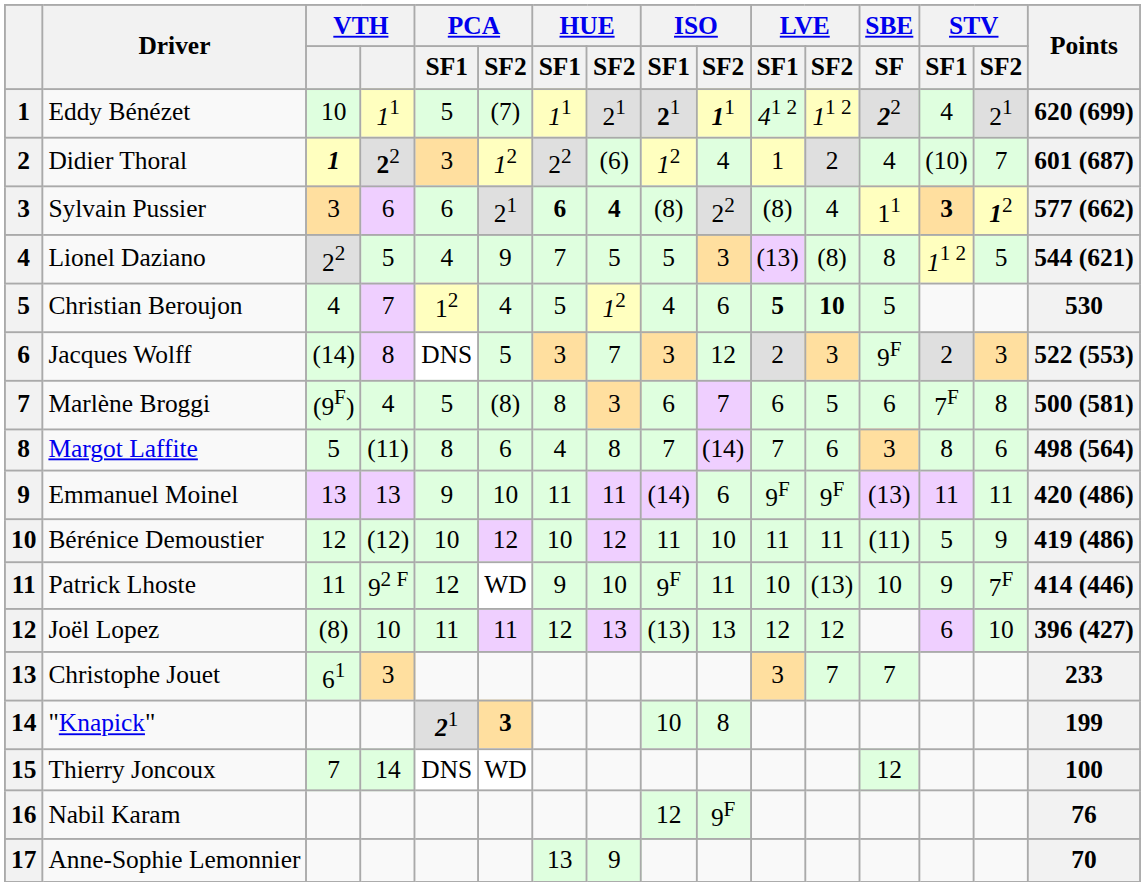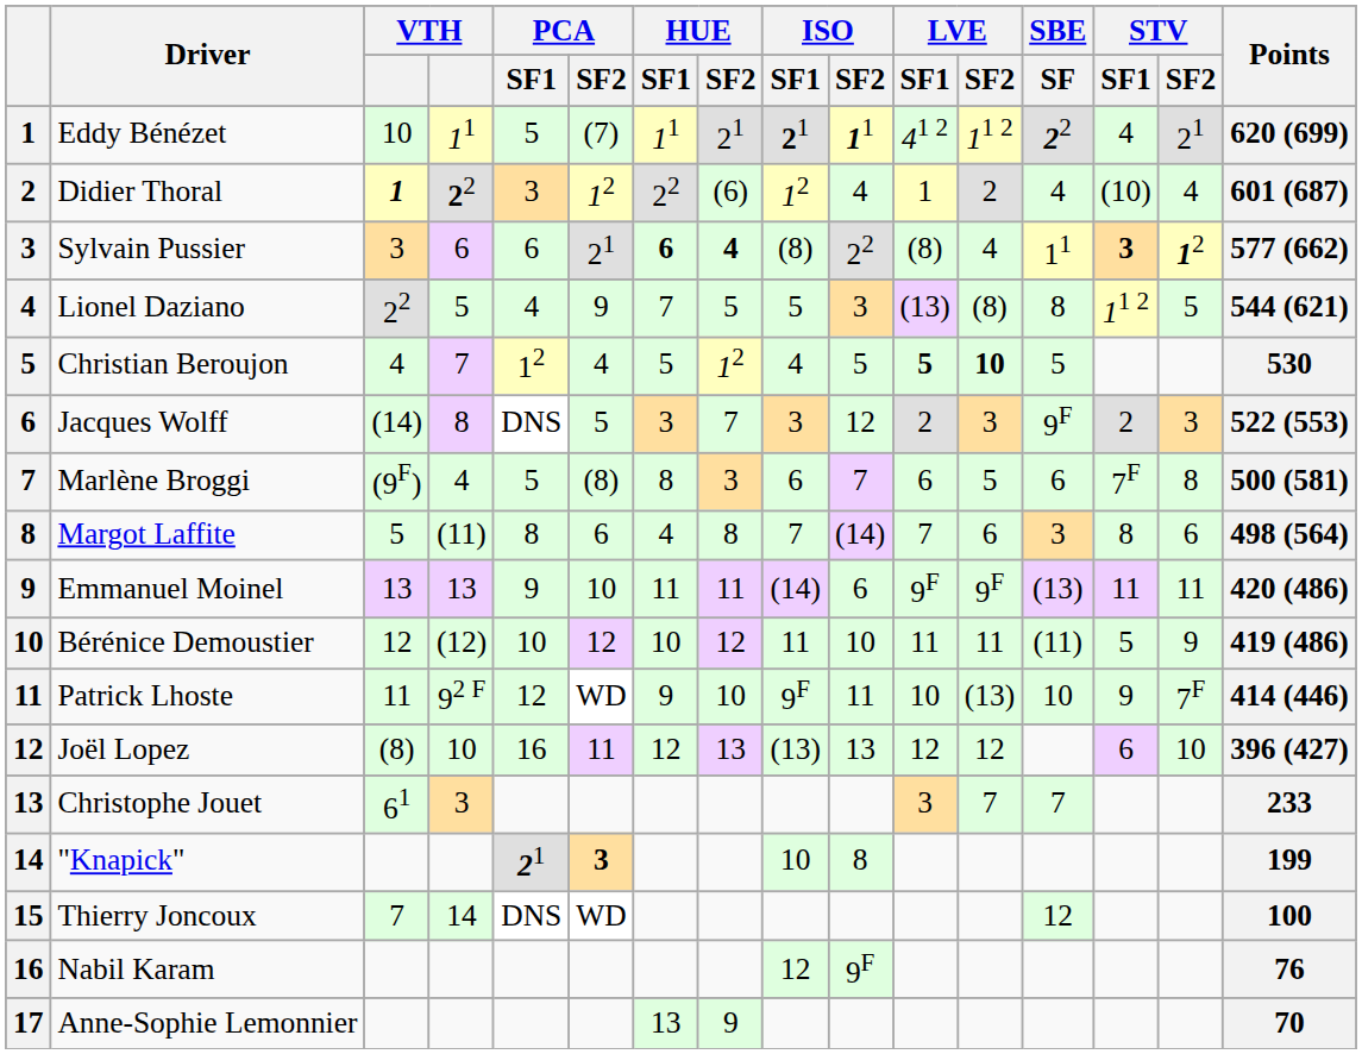Didier Thoral | STV / SF2: 7 -> 4
Christian Beroujon | ISO / SF2: 6 -> 5
Joël Lopez | PCA / SF1: 11 -> 16
